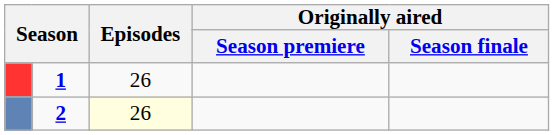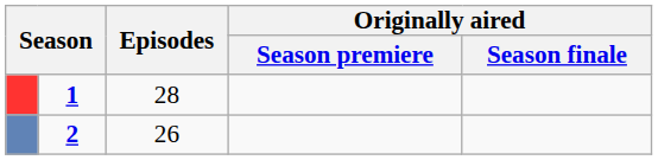1 | Episodes: 26 -> 28
2 | Episodes: lightyellow background -> no background
